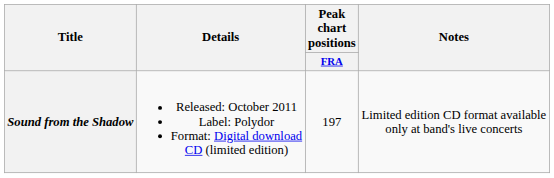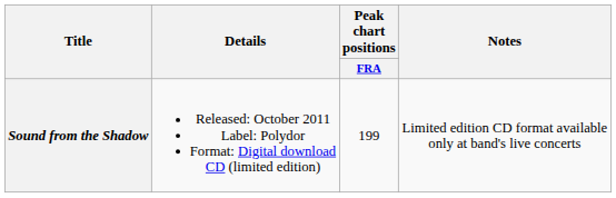Sound from the Shadow | Peak chart positions / FRA: 197 -> 199
